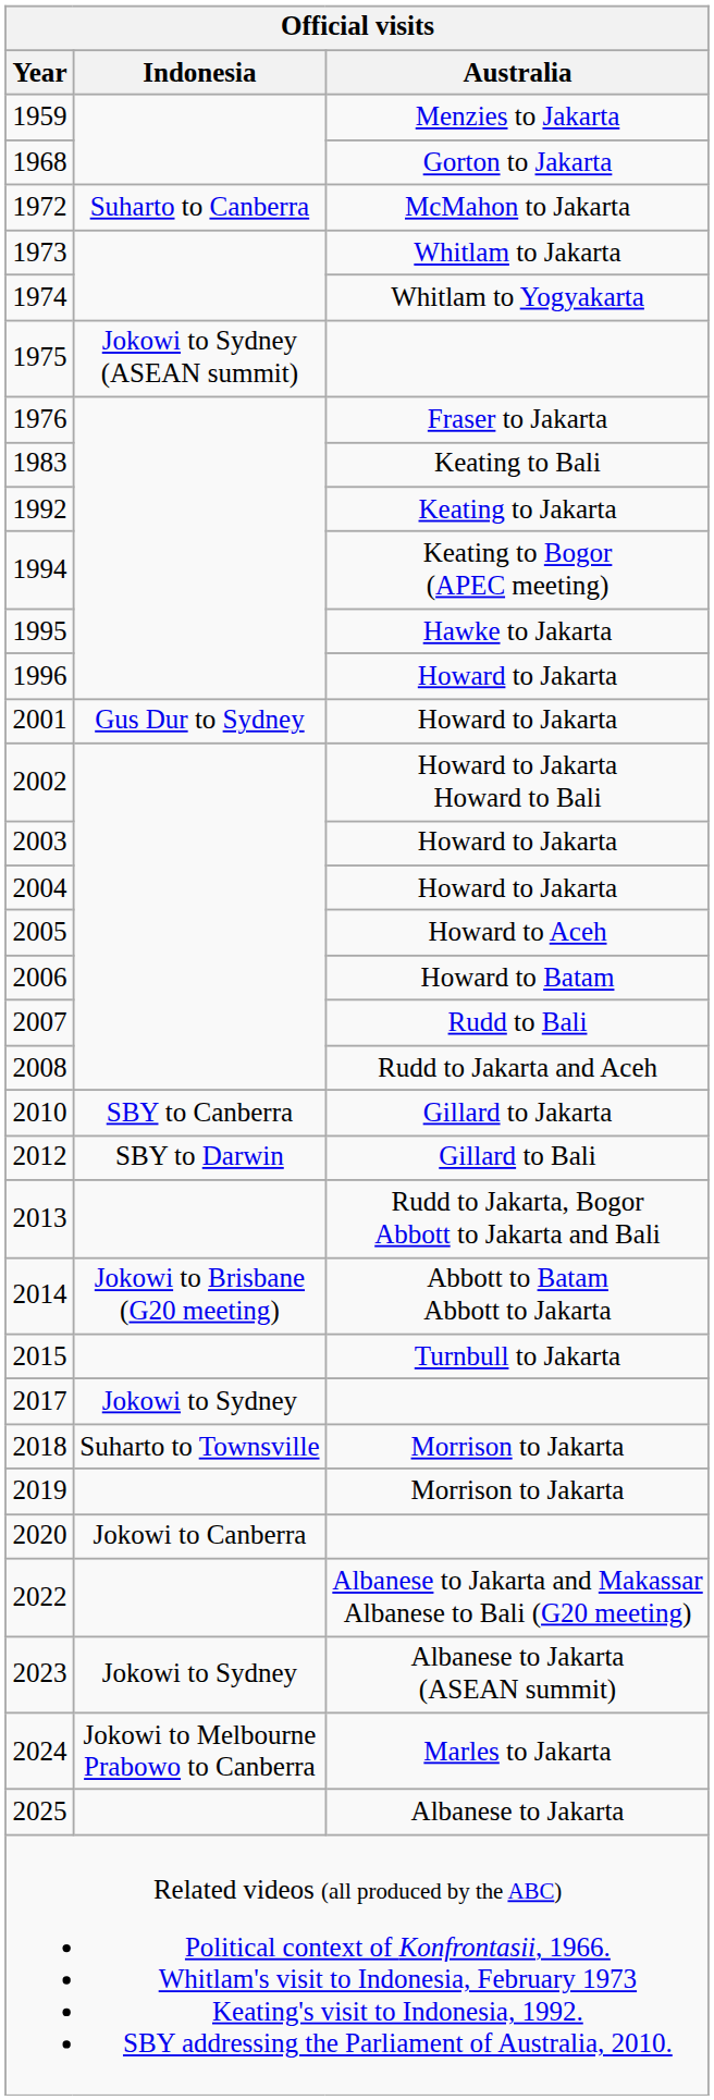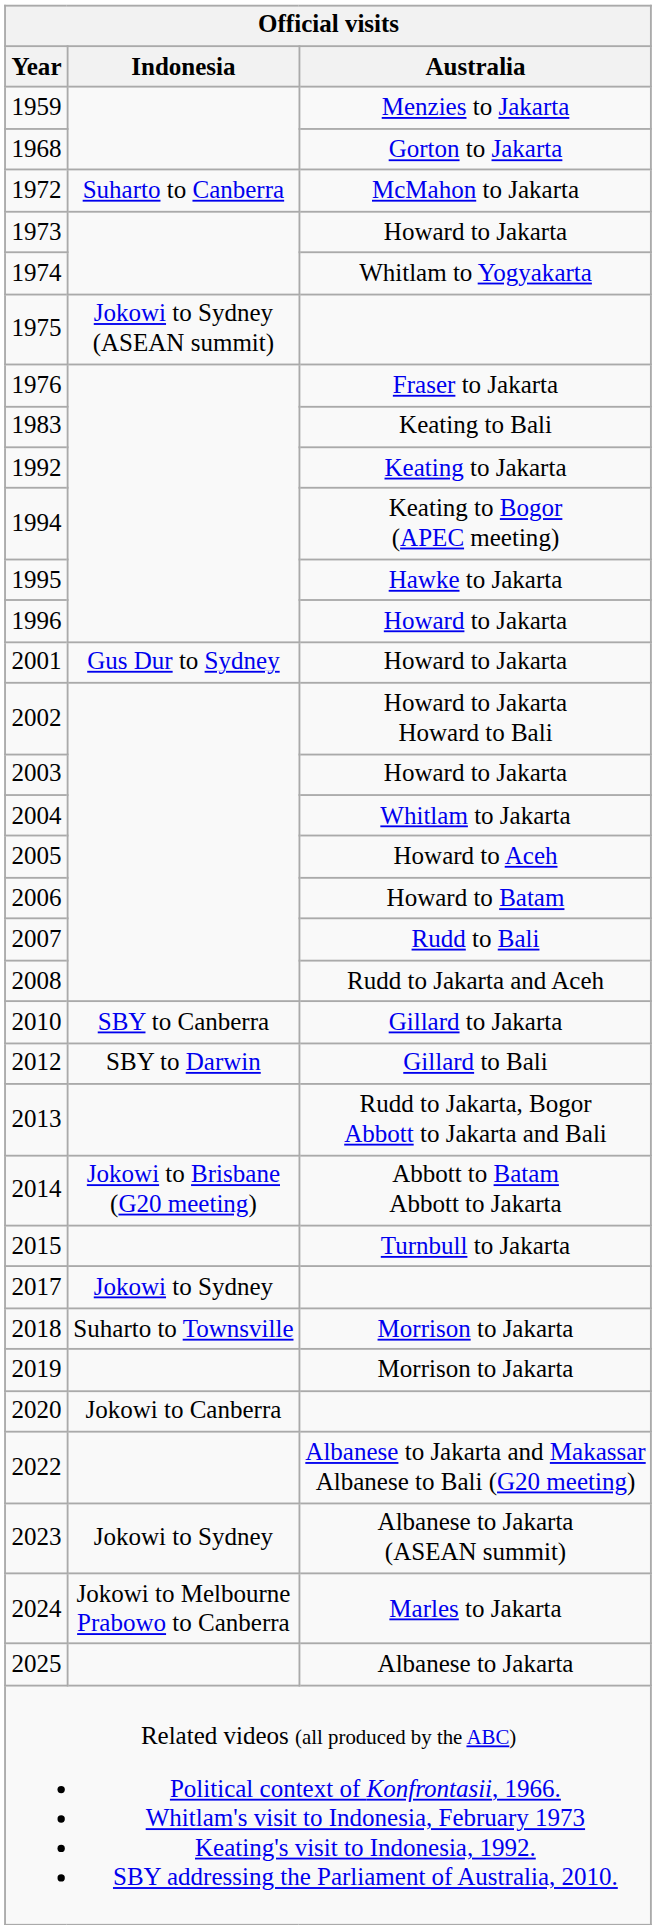1973 | Australia: Whitlam to Jakarta -> Howard to Jakarta
2004 | Australia: Howard to Jakarta -> Whitlam to Jakarta
